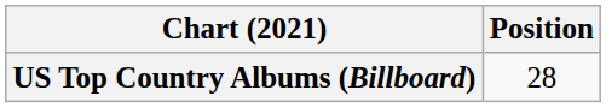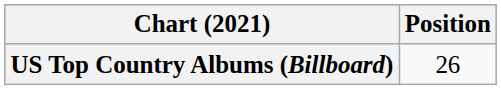US Top Country Albums (Billboard) | Position: 28 -> 26
